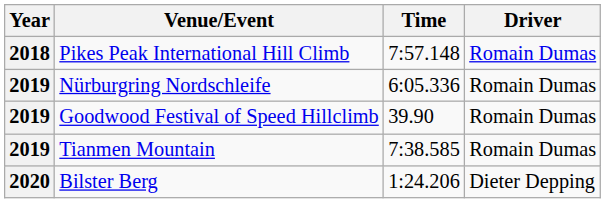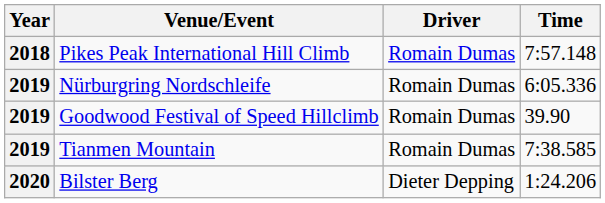columns swapped: Driver <-> Time
